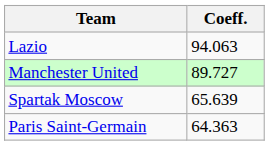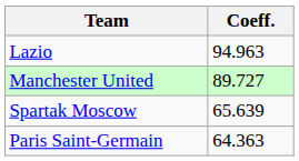Lazio | Coeff.: 94.063 -> 94.963
